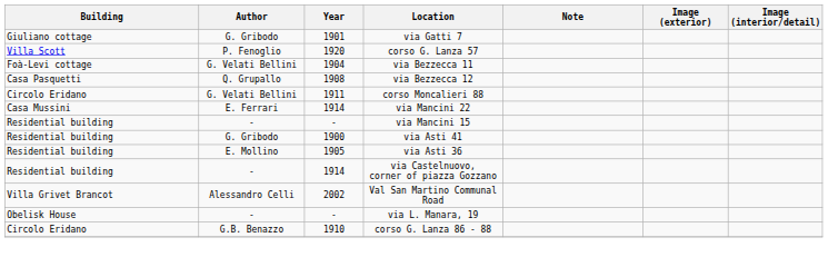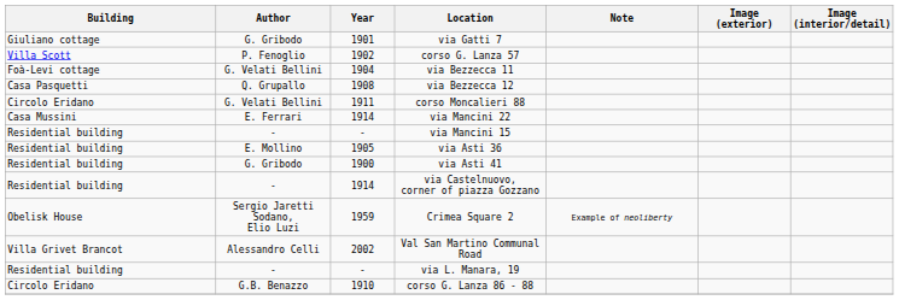corso G. Lanza 57 | Year: 1920 -> 1902
rows swapped: via Asti 41 <-> via Asti 36
+ row: Obelisk House | Sergio Jaretti Sodano, Elio Luzi | 1959 | Crimea Square 2 | Example of neoliberty
via L. Manara, 19 | Building: Obelisk House -> Residential building
